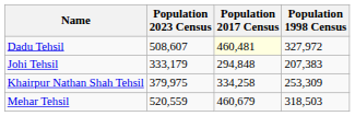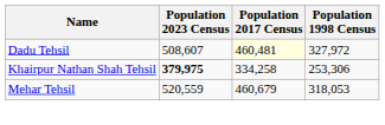- row: Johi Tehsil | 333,179 | 294,848 | 207,383
Khairpur Nathan Shah Tehsil | Population 2023 Census: normal -> bold
Khairpur Nathan Shah Tehsil | Population 1998 Census: 253,309 -> 253,306
Mehar Tehsil | Population 1998 Census: 318,503 -> 318,053
